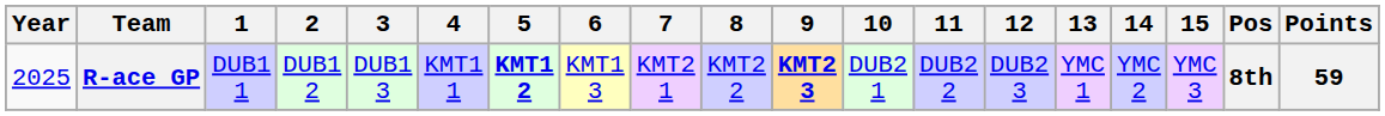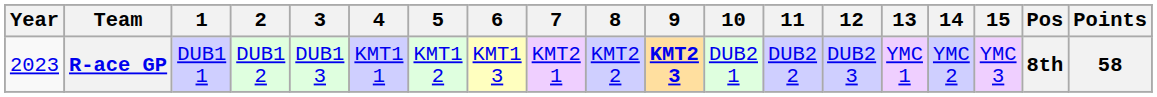R-ace GP | Year: 2025 -> 2023
R-ace GP | 5: bold -> normal
R-ace GP | Points: 59 -> 58
